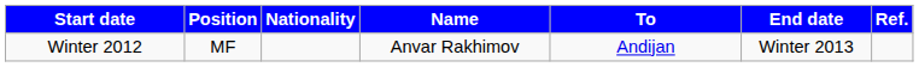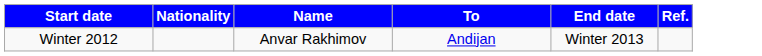- column: Position | MF
